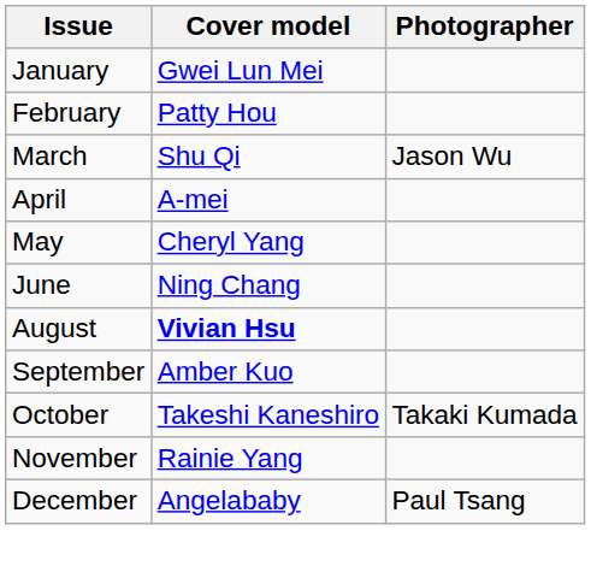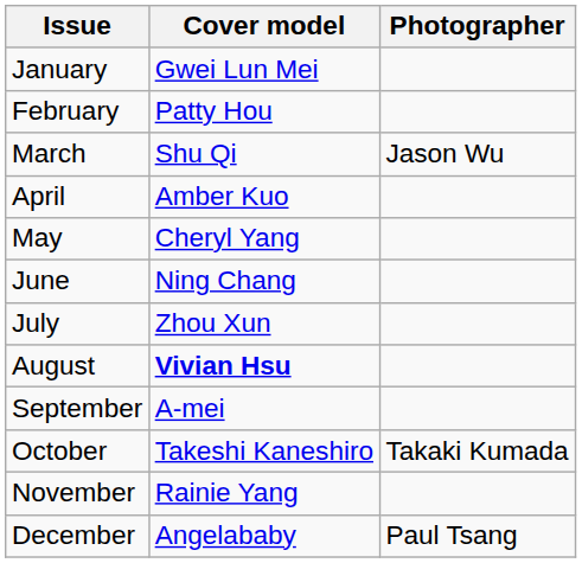April | Cover model: A-mei -> Amber Kuo
+ row: July | Zhou Xun
September | Cover model: Amber Kuo -> A-mei
